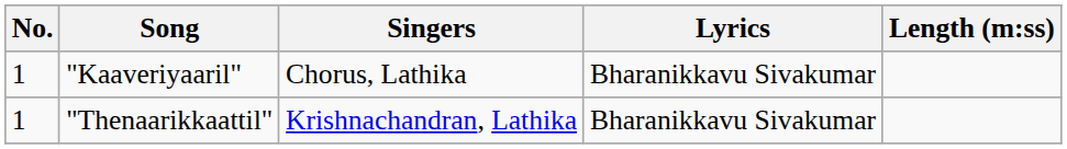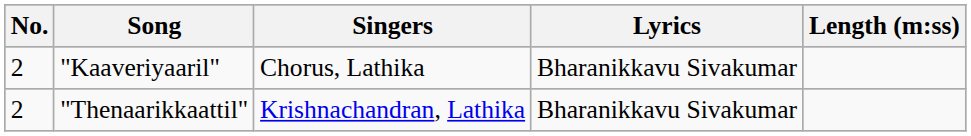"Kaaveriyaaril" | No.: 1 -> 2
"Thenaarikkaattil" | No.: 1 -> 2
